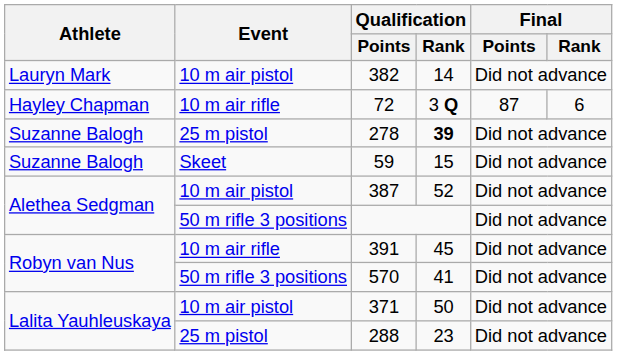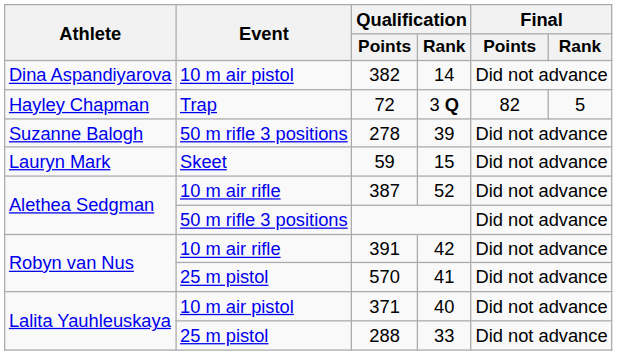382 | Athlete: Lauryn Mark -> Dina Aspandiyarova
72 | Event: 10 m air rifle -> Trap
72 | Final / Points: 87 -> 82
72 | Final / Rank: 6 -> 5
278 | Event: 25 m pistol -> 50 m rifle 3 positions
278 | Qualification / Rank: bold -> normal
59 | Athlete: Suzanne Balogh -> Lauryn Mark
387 | Event: 10 m air pistol -> 10 m air rifle
391 | Qualification / Rank: 45 -> 42
570 | Event: 50 m rifle 3 positions -> 25 m pistol
371 | Qualification / Rank: 50 -> 40
288 | Qualification / Rank: 23 -> 33
